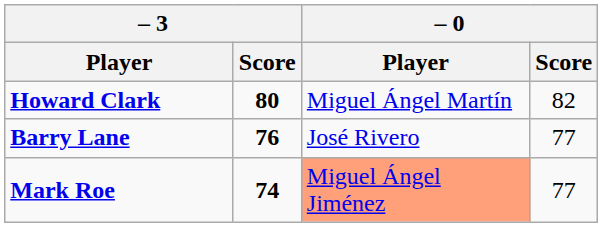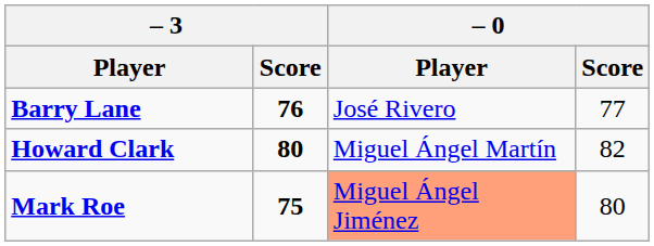rows swapped: Barry Lane <-> Howard Clark
Mark Roe | – 3 / Score: 74 -> 75
Mark Roe | – 0 / Score: 77 -> 80
